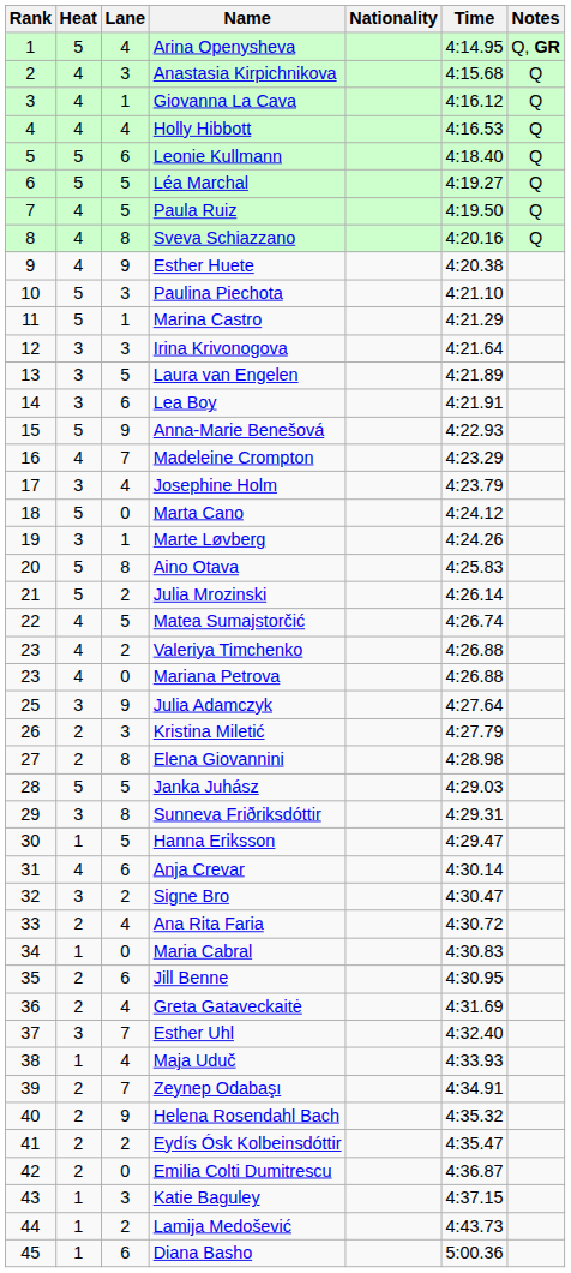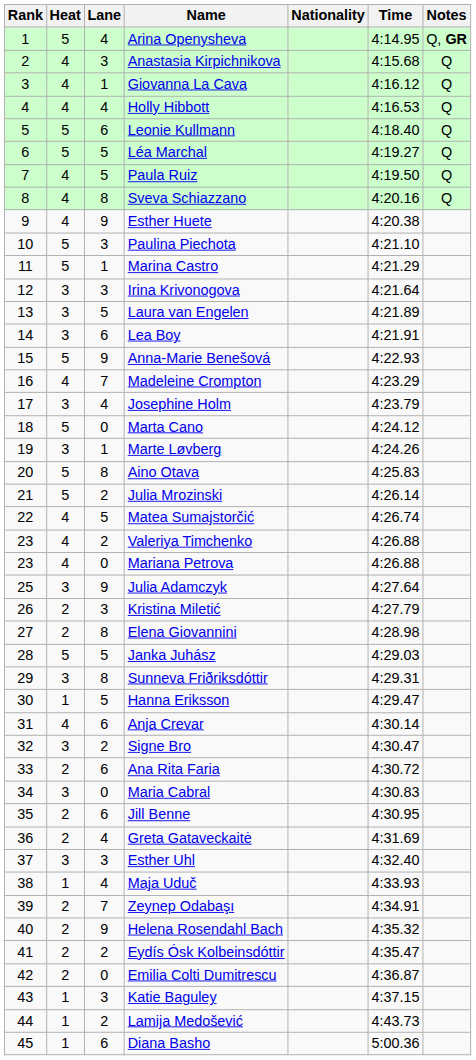Ana Rita Faria | Lane: 4 -> 6
Maria Cabral | Heat: 1 -> 3
Esther Uhl | Lane: 7 -> 3
